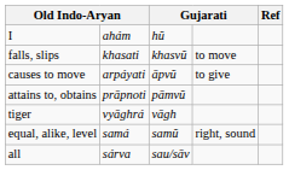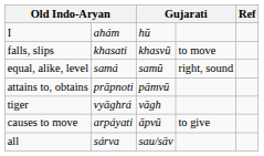rows swapped: causes to move <-> equal, alike, level
